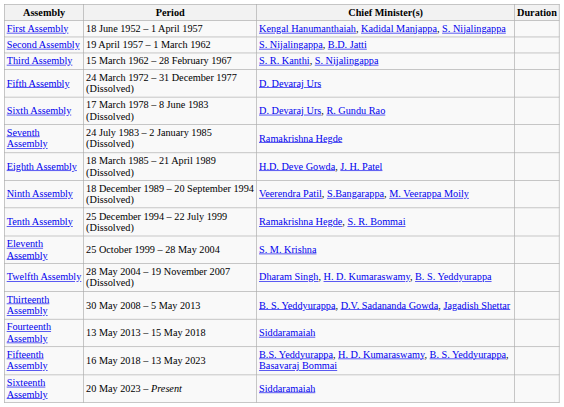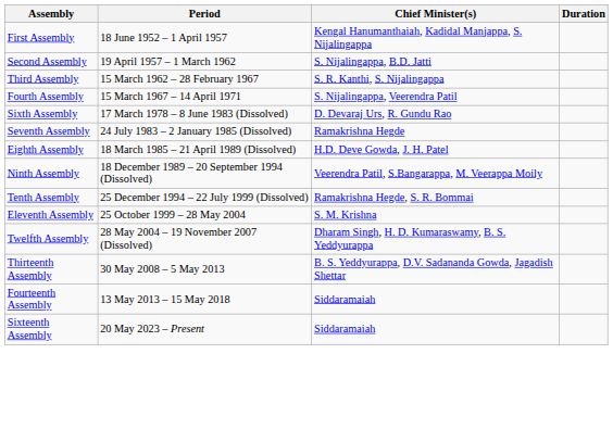+ row: Fourth Assembly | 15 March 1967 – 14 April 1971 | S. Nijalingappa, Veerendra Patil
- row: Fifth Assembly | 24 March 1972 – 31 December 1977 (Dissolved) | D. Devaraj Urs
- row: Fifteenth Assembly | 16 May 2018 – 13 May 2023 | B.S. Yeddyurappa, H. D. Kumaraswamy, B. S. Yeddyurappa, Basavaraj Bommai
